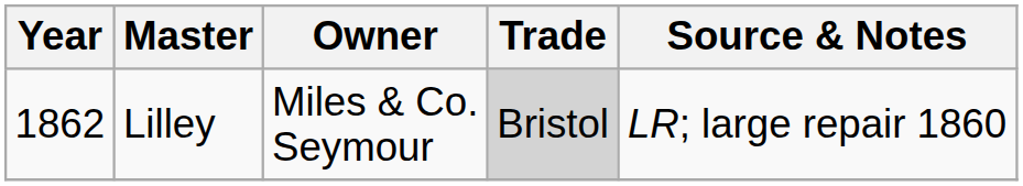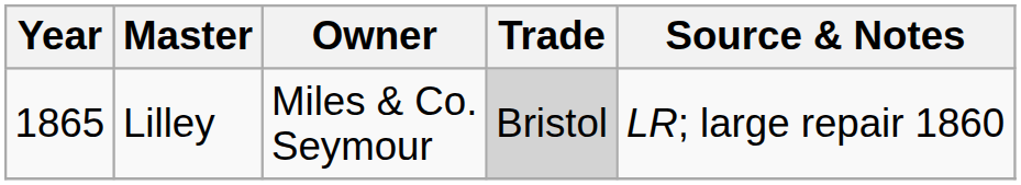Lilley | Year: 1862 -> 1865
